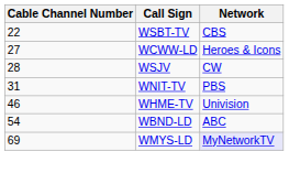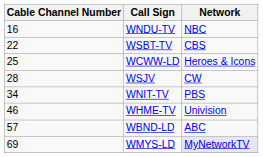+ row: 16 | WNDU-TV | NBC
WCWW-LD | Cable Channel Number: 27 -> 25
WNIT-TV | Cable Channel Number: 31 -> 34
WBND-LD | Cable Channel Number: 54 -> 57
